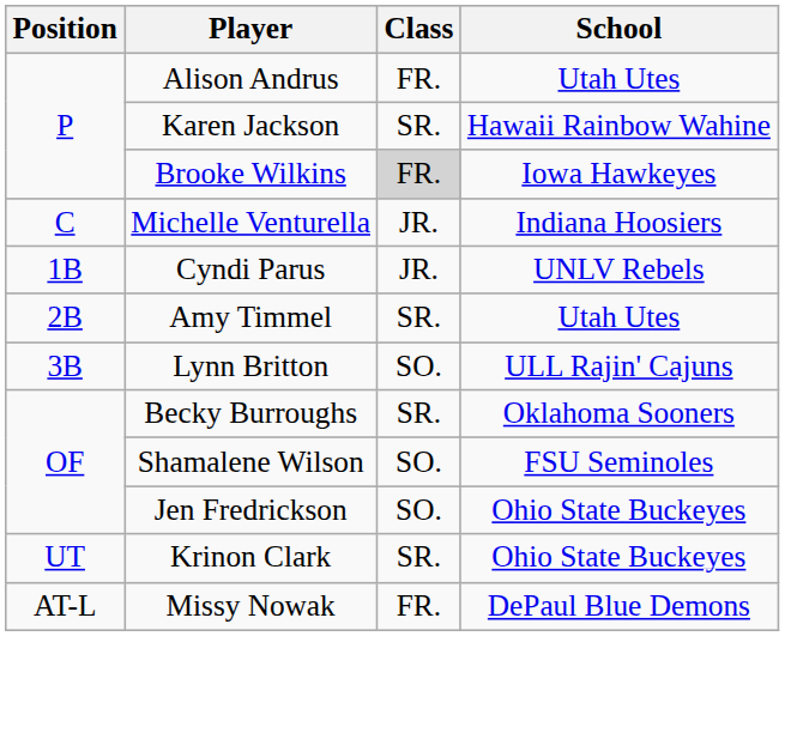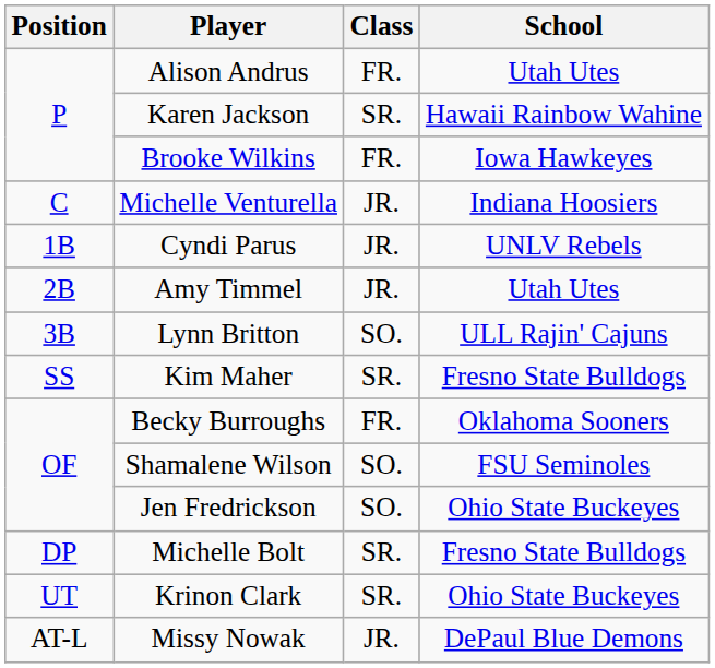Brooke Wilkins | Class: lightgrey background -> no background
Amy Timmel | Class: SR. -> JR.
+ row: SS | Kim Maher | SR. | Fresno State Bulldogs
Becky Burroughs | Class: SR. -> FR.
+ row: DP | Michelle Bolt | SR. | Fresno State Bulldogs
Missy Nowak | Class: FR. -> JR.
